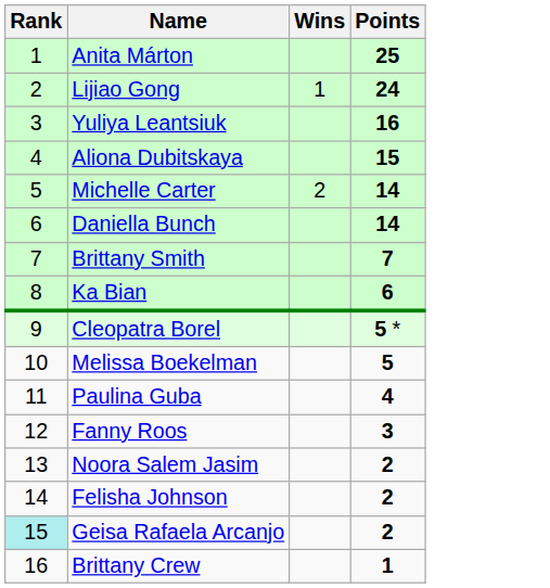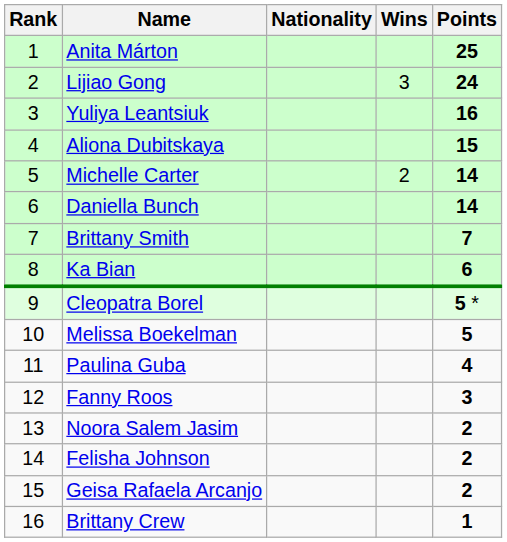+ column: Nationality
Lijiao Gong | Wins: 1 -> 3
Geisa Rafaela Arcanjo | Rank: paleturquoise background -> no background
